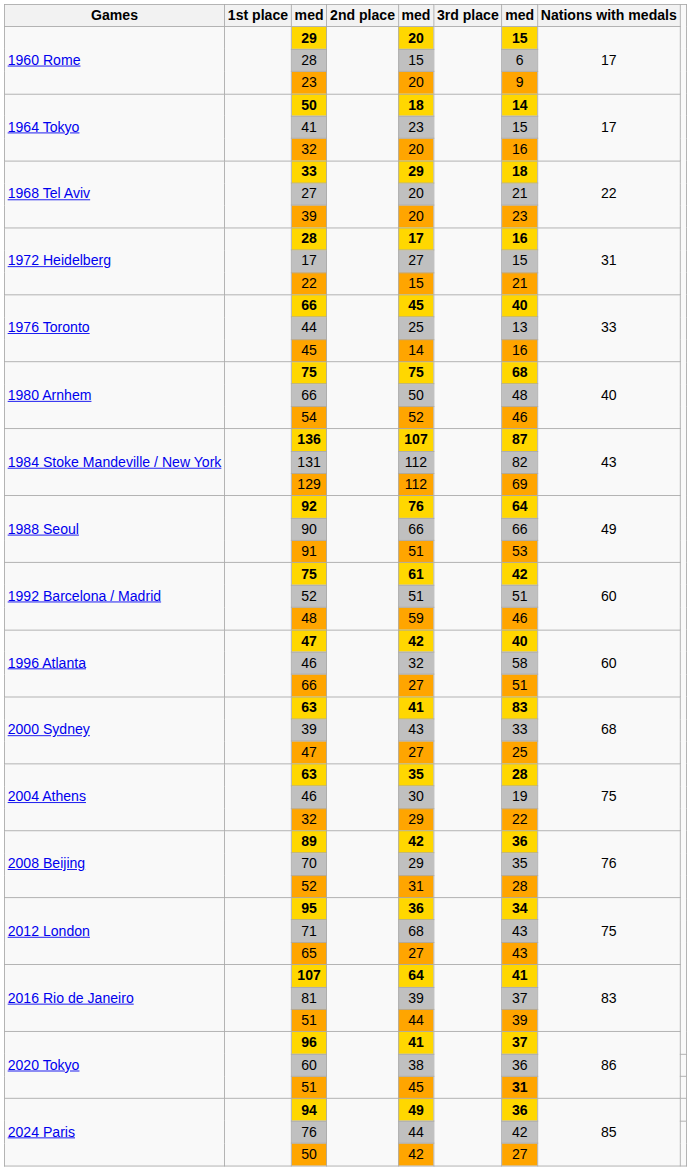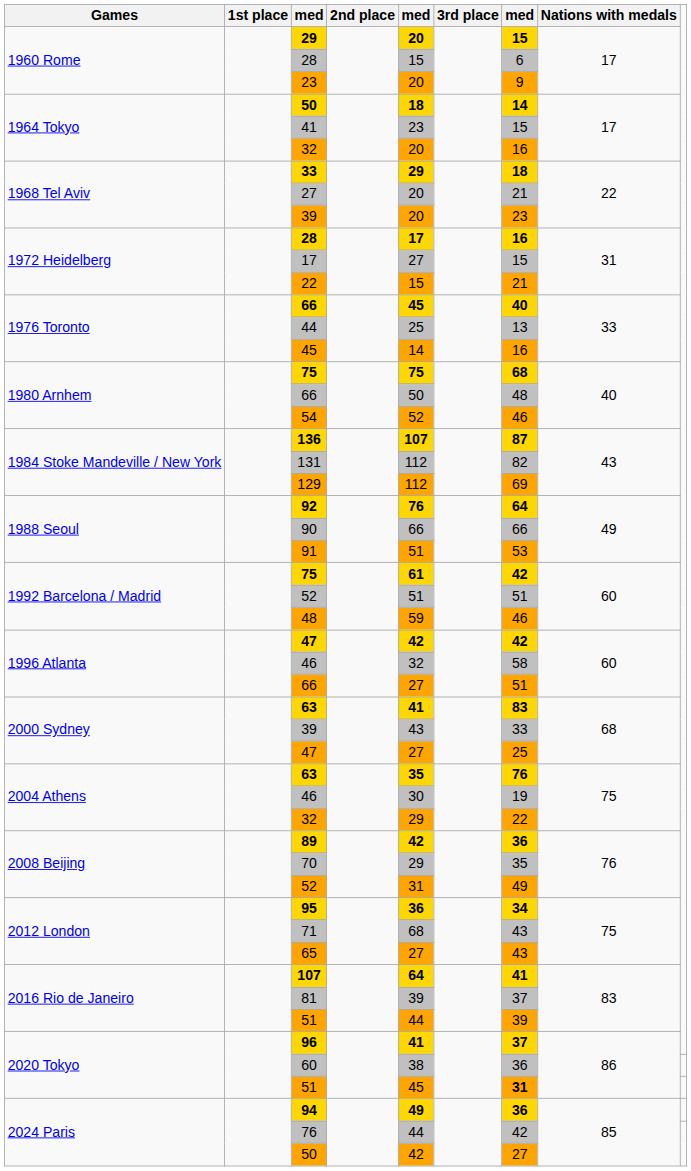1996 Atlanta / 47 | column 7: 40 -> 42
2004 Athens / 63 | column 7: 28 -> 76
2008 Beijing / 52 | column 7: 28 -> 49
